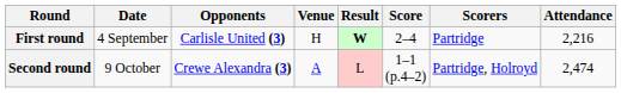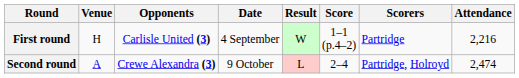columns swapped: Date <-> Venue
First round | Result: bold -> normal
First round | Score: 2–4 -> 1–1 (p.4–2)
Second round | Score: 1–1 (p.4–2) -> 2–4
